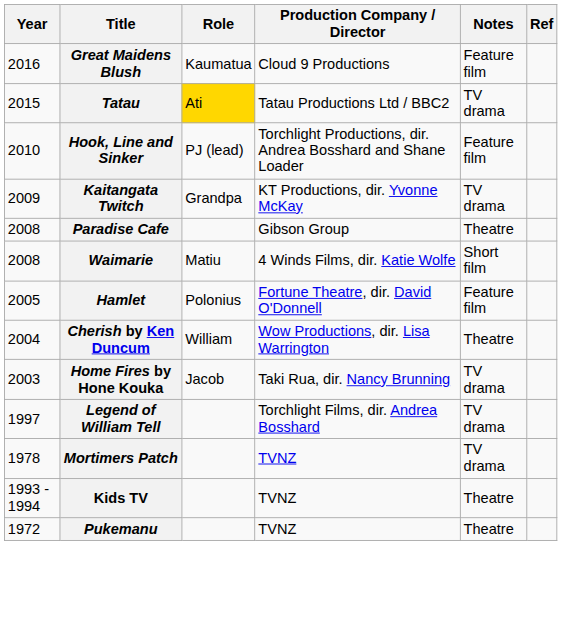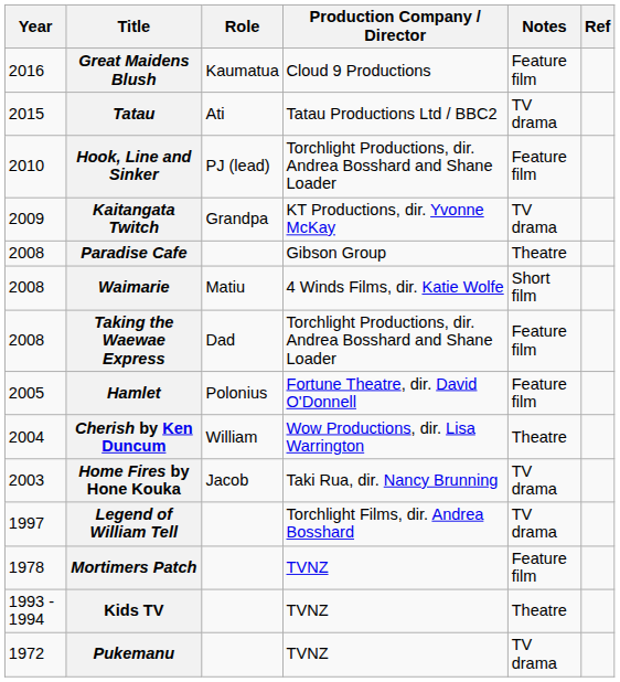Tatau | Role: gold background -> no background
+ row: 2008 | Taking the Waewae Express | Dad | Torchlight Productions, dir. Andrea Bosshard and Shane Loader | Feature film
Mortimers Patch | Notes: TV drama -> Feature film
Pukemanu | Notes: Theatre -> TV drama
